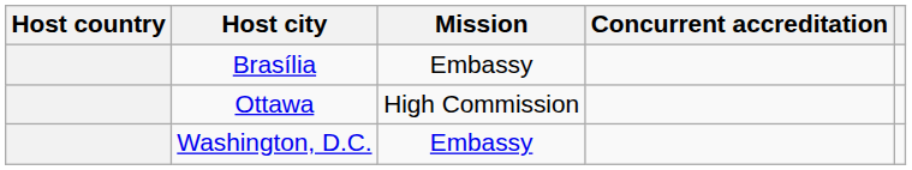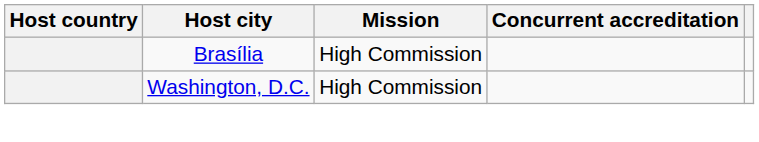Brasília | Mission: Embassy -> High Commission
- row: Ottawa | High Commission
Washington, D.C. | Mission: Embassy -> High Commission
